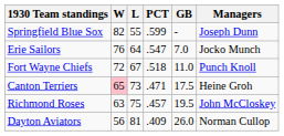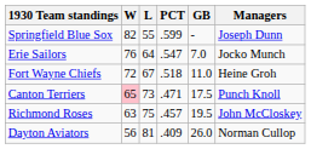Fort Wayne Chiefs | Managers: Punch Knoll -> Heine Groh
Canton Terriers | Managers: Heine Groh -> Punch Knoll
